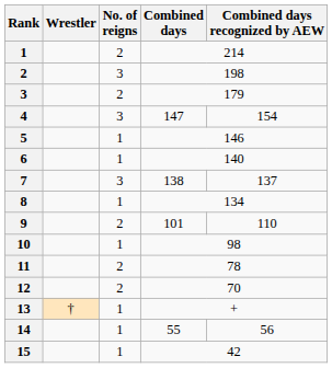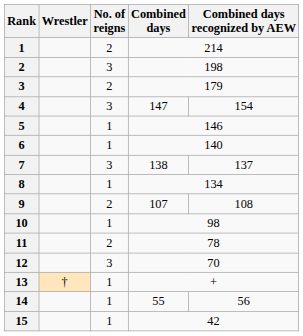9 | Combined days: 101 -> 107
9 | Combined days recognized by AEW: 110 -> 108
12 | No. of reigns: 2 -> 3
